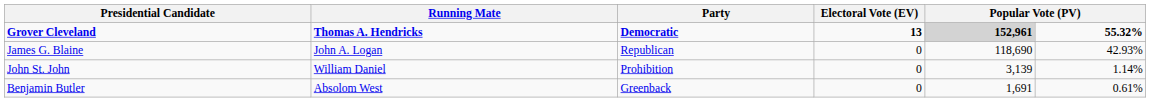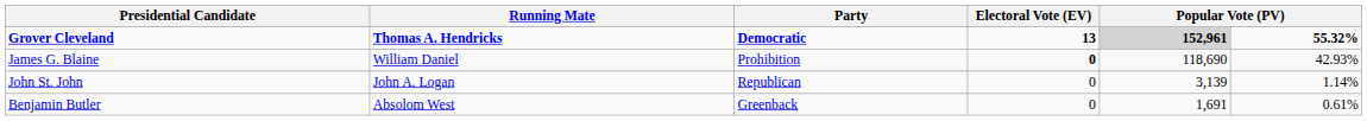James G. Blaine | Running Mate: John A. Logan -> William Daniel
James G. Blaine | Party: Republican -> Prohibition
James G. Blaine | Electoral Vote (EV): normal -> bold
John St. John | Running Mate: William Daniel -> John A. Logan
John St. John | Party: Prohibition -> Republican
